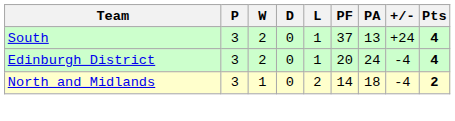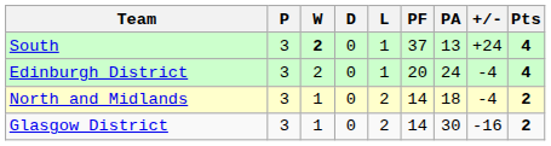South | W: normal -> bold
+ row: Glasgow District | 3 | 1 | 0 | 2 | 14 | 30 | -16 | 2
